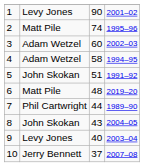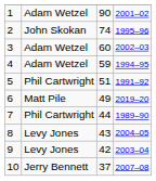1 | column 2: Levy Jones -> Adam Wetzel
2 | column 2: Matt Pile -> John Skokan
4 | column 3: 58 -> 59
5 | column 2: John Skokan -> Phil Cartwright
6 | column 3: 48 -> 49
8 | column 2: John Skokan -> Levy Jones
9 | column 3: 40 -> 42
